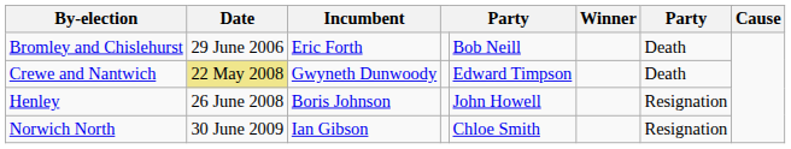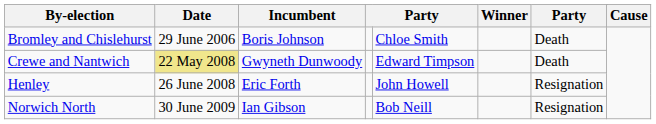Bromley and Chislehurst | Incumbent: Eric Forth -> Boris Johnson
Bromley and Chislehurst | column 5: Bob Neill -> Chloe Smith
Henley | Incumbent: Boris Johnson -> Eric Forth
Norwich North | column 5: Chloe Smith -> Bob Neill
